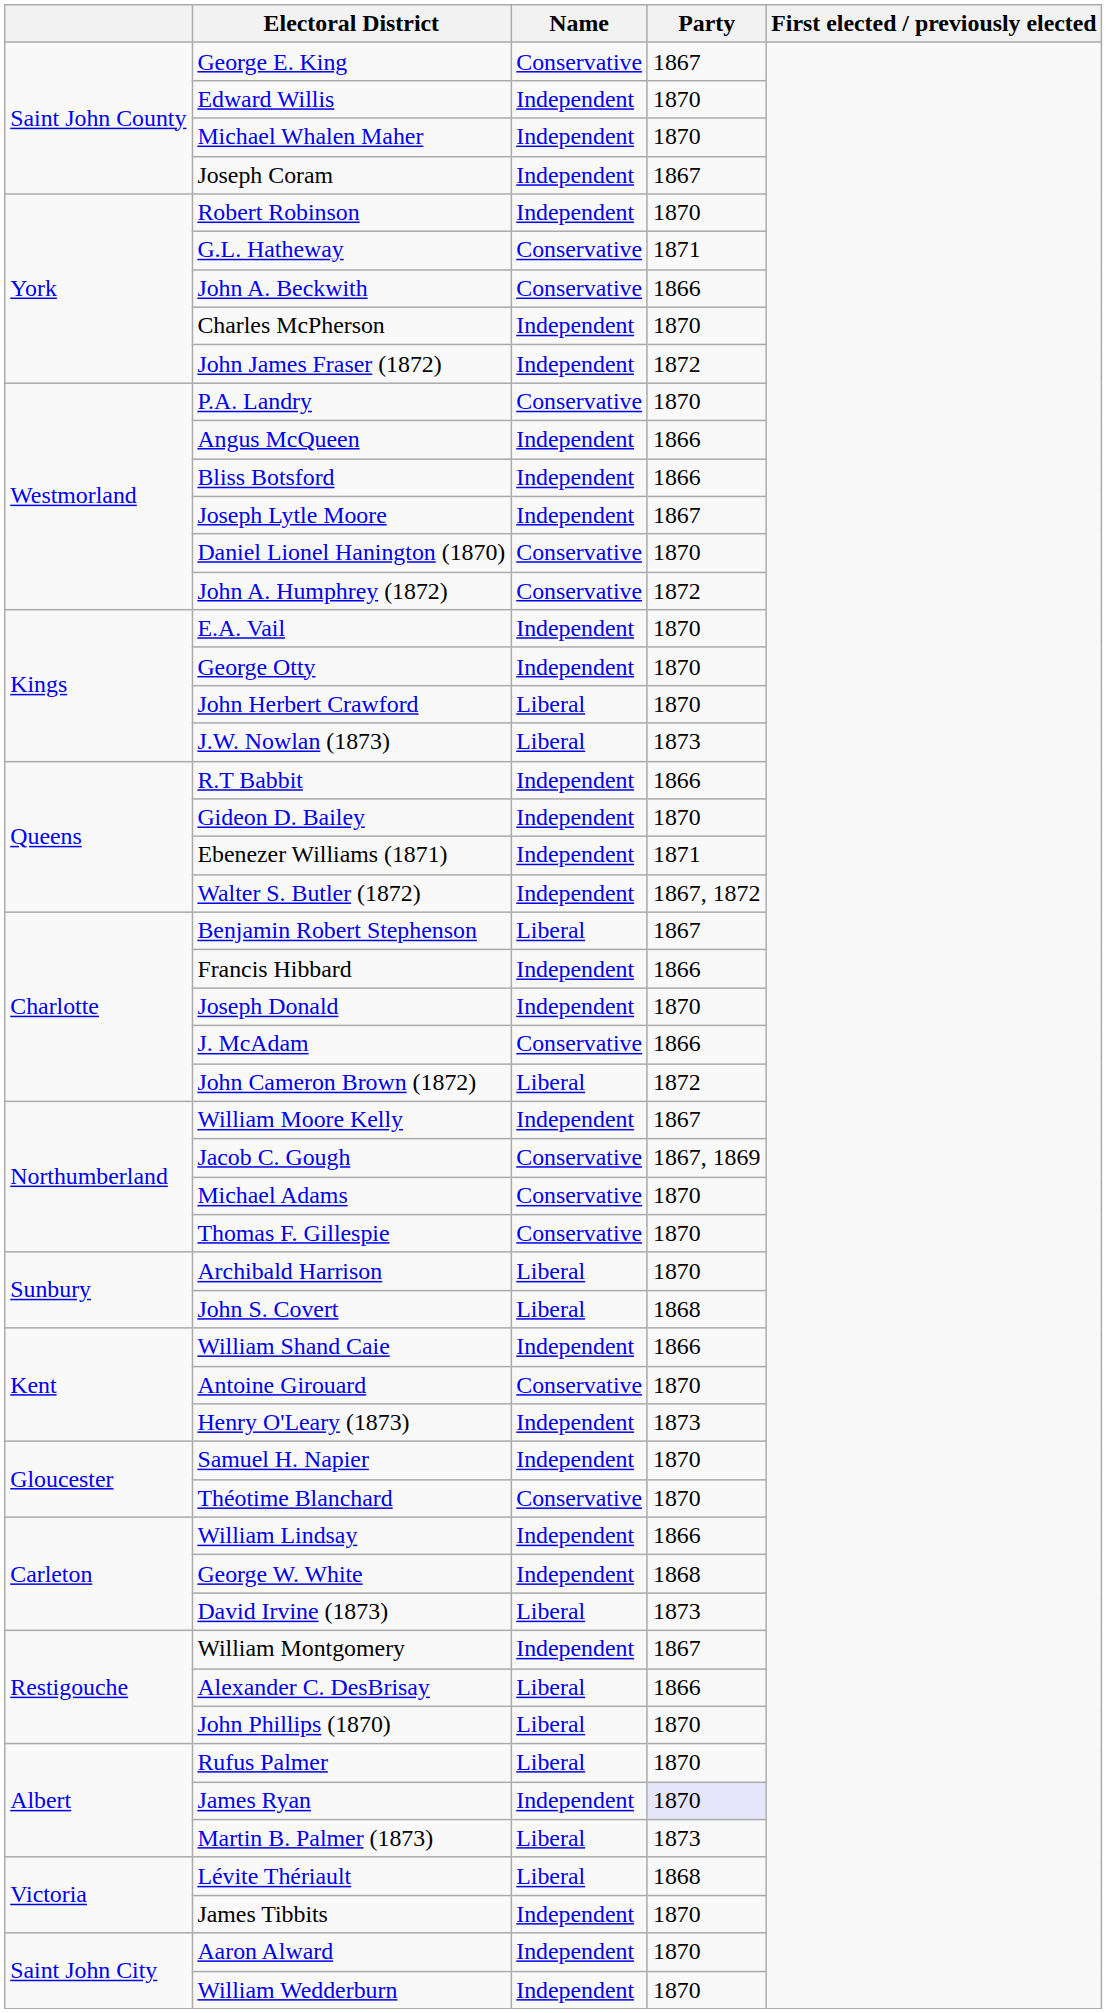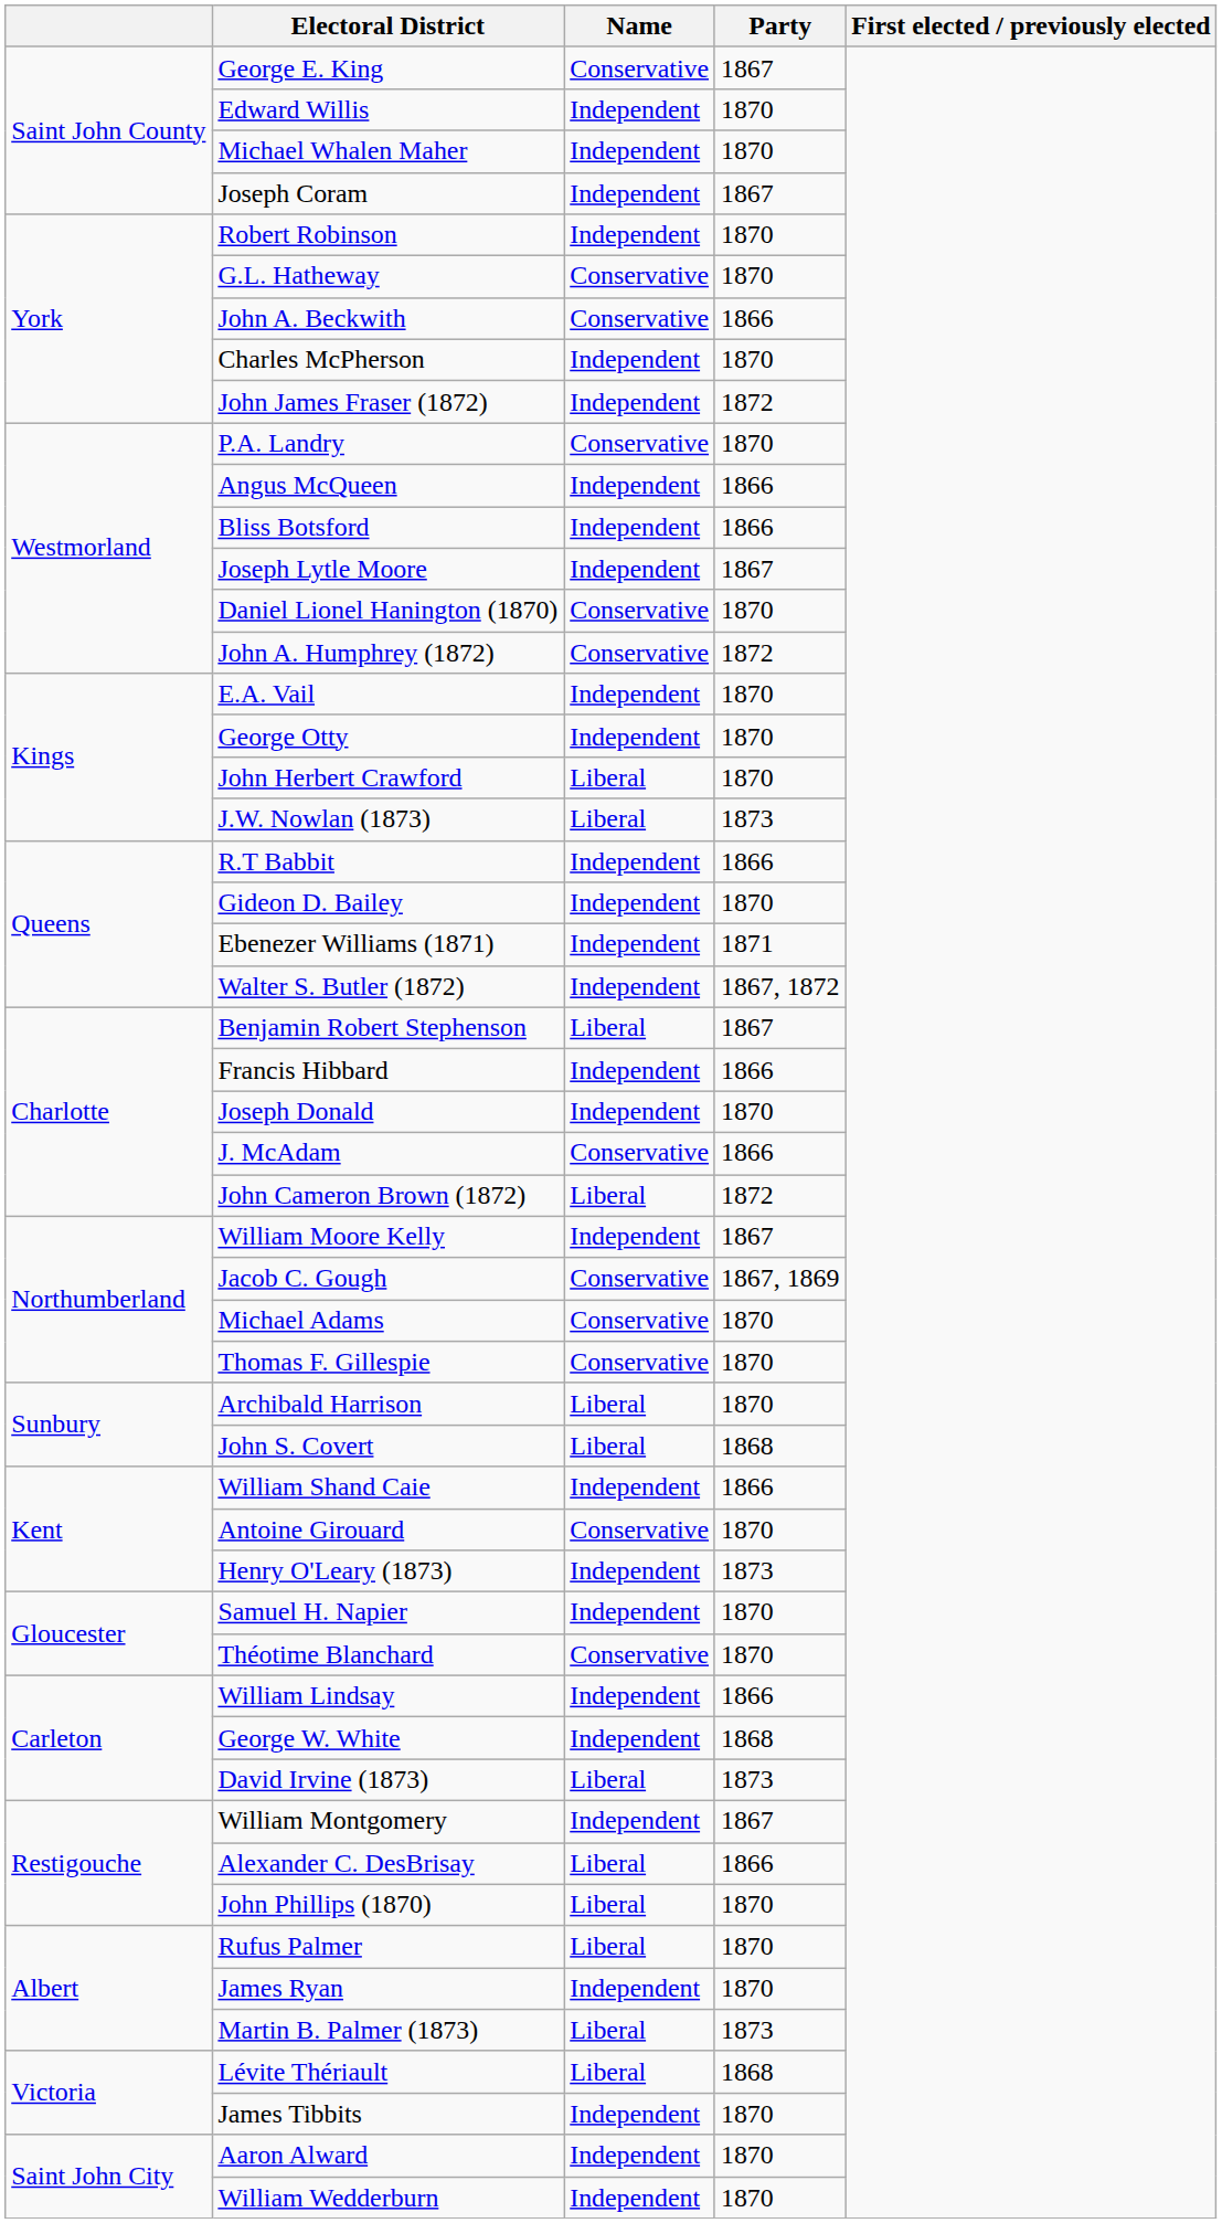G.L. Hatheway | Party: 1871 -> 1870
James Ryan | Party: lavender background -> no background
